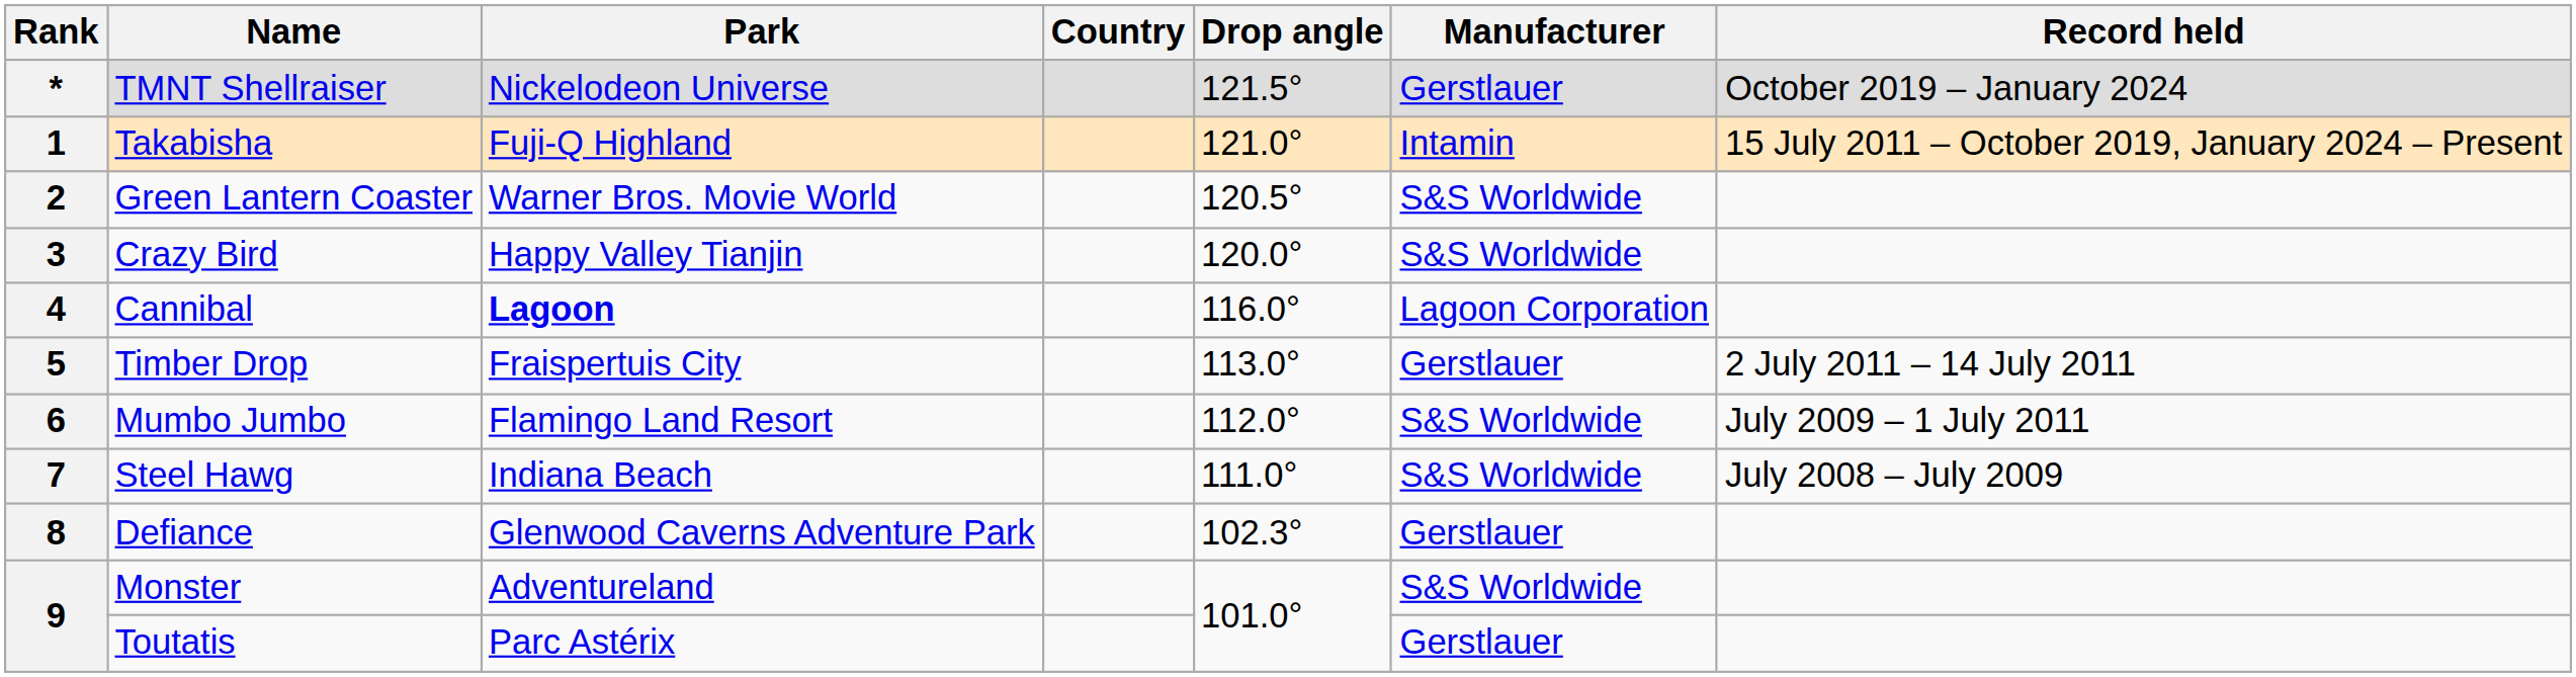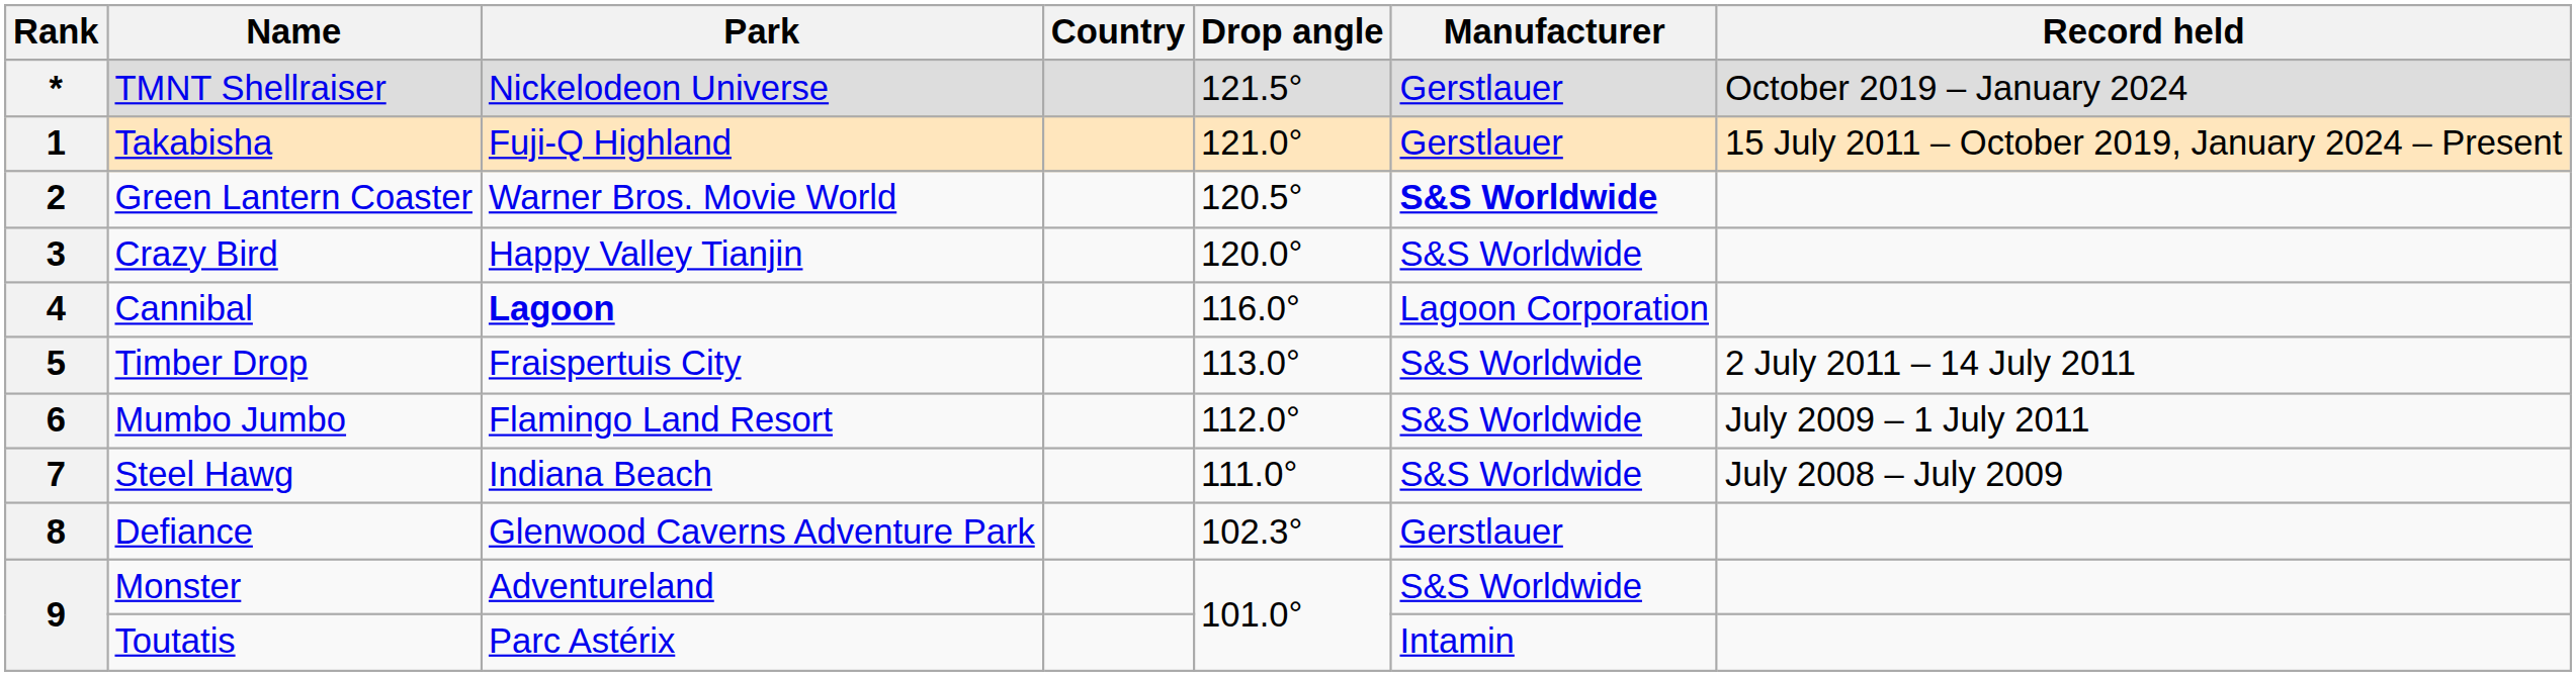1 | Manufacturer: Intamin -> Gerstlauer
2 | Manufacturer: normal -> bold
5 | Manufacturer: Gerstlauer -> S&S Worldwide
9 / Toutatis | Manufacturer: Gerstlauer -> Intamin
